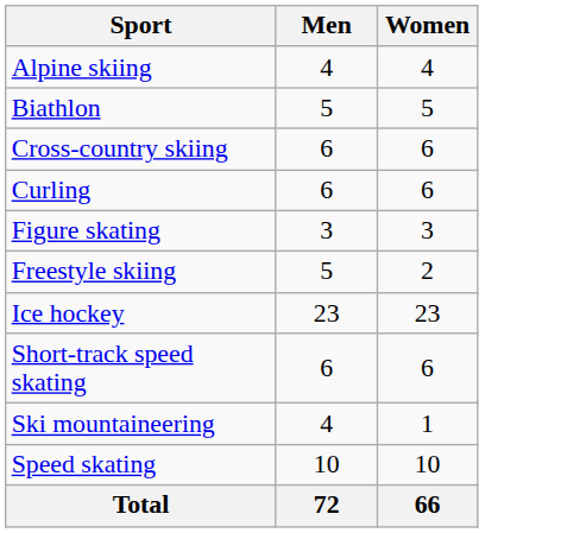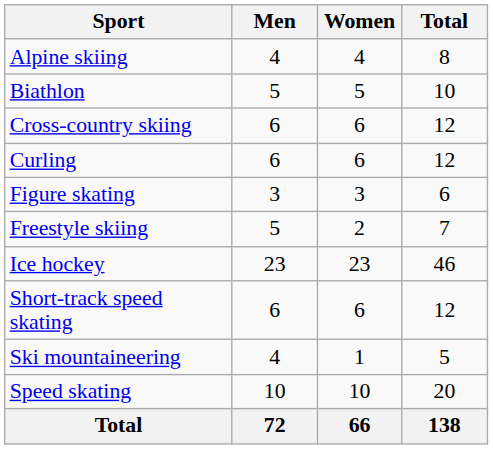+ column: Total | 8 | 10 | 12 | 12 | 6 | 7 | 46 | 12 | 5 | 20 | 138
